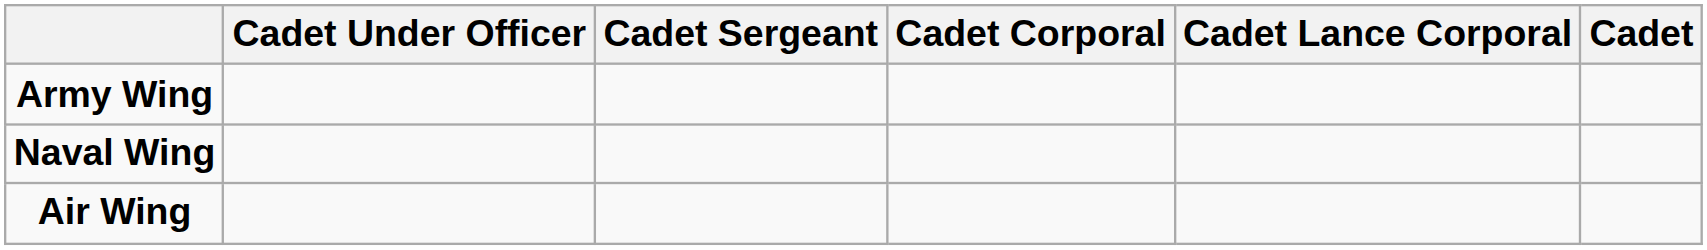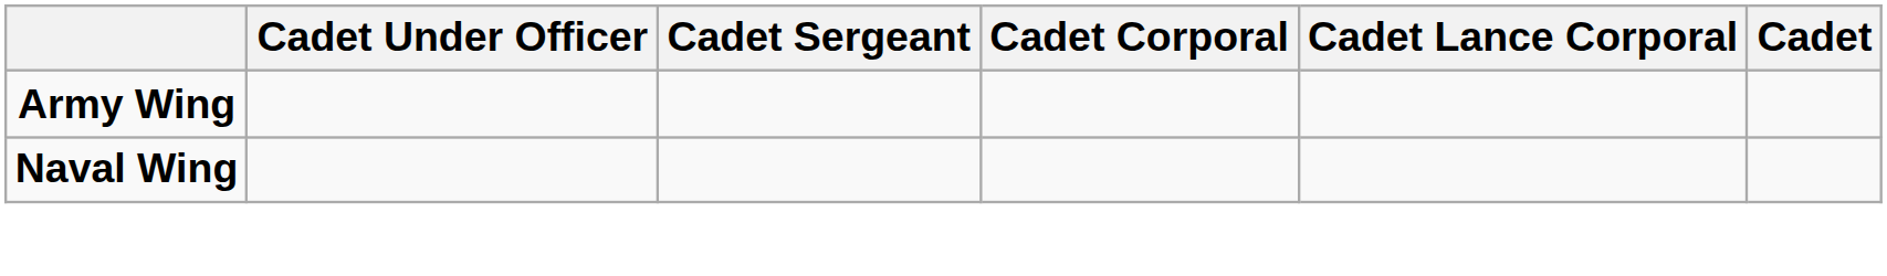- row: Air Wing
